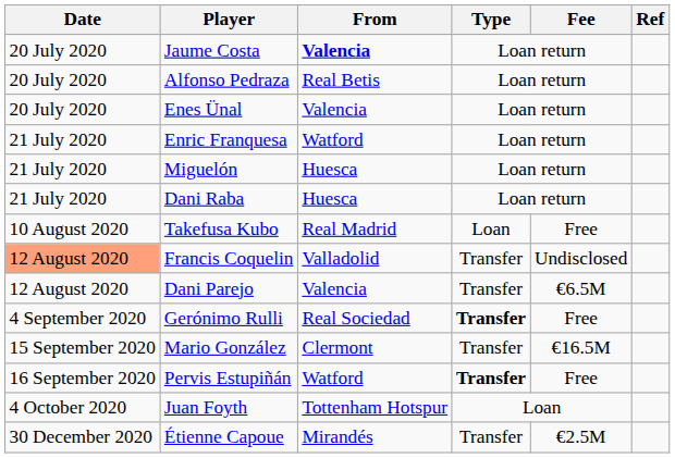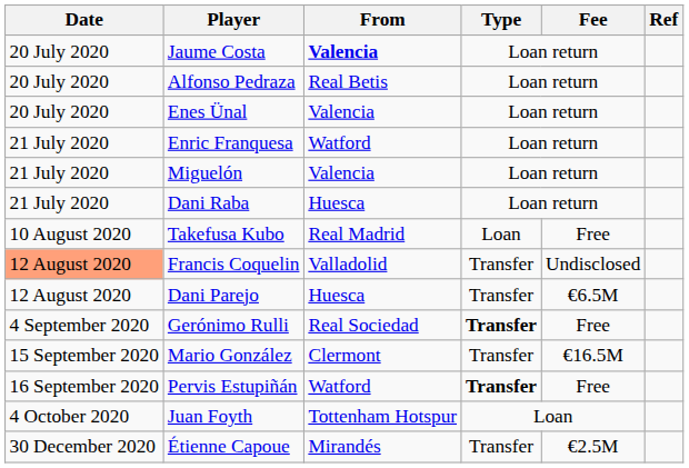Miguelón | From: Huesca -> Valencia
Dani Parejo | From: Valencia -> Huesca
